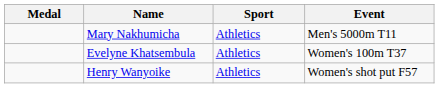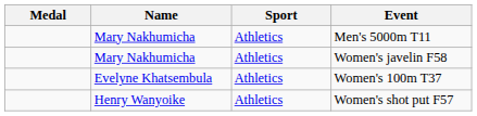+ row: Mary Nakhumicha | Athletics | Women's javelin F58
